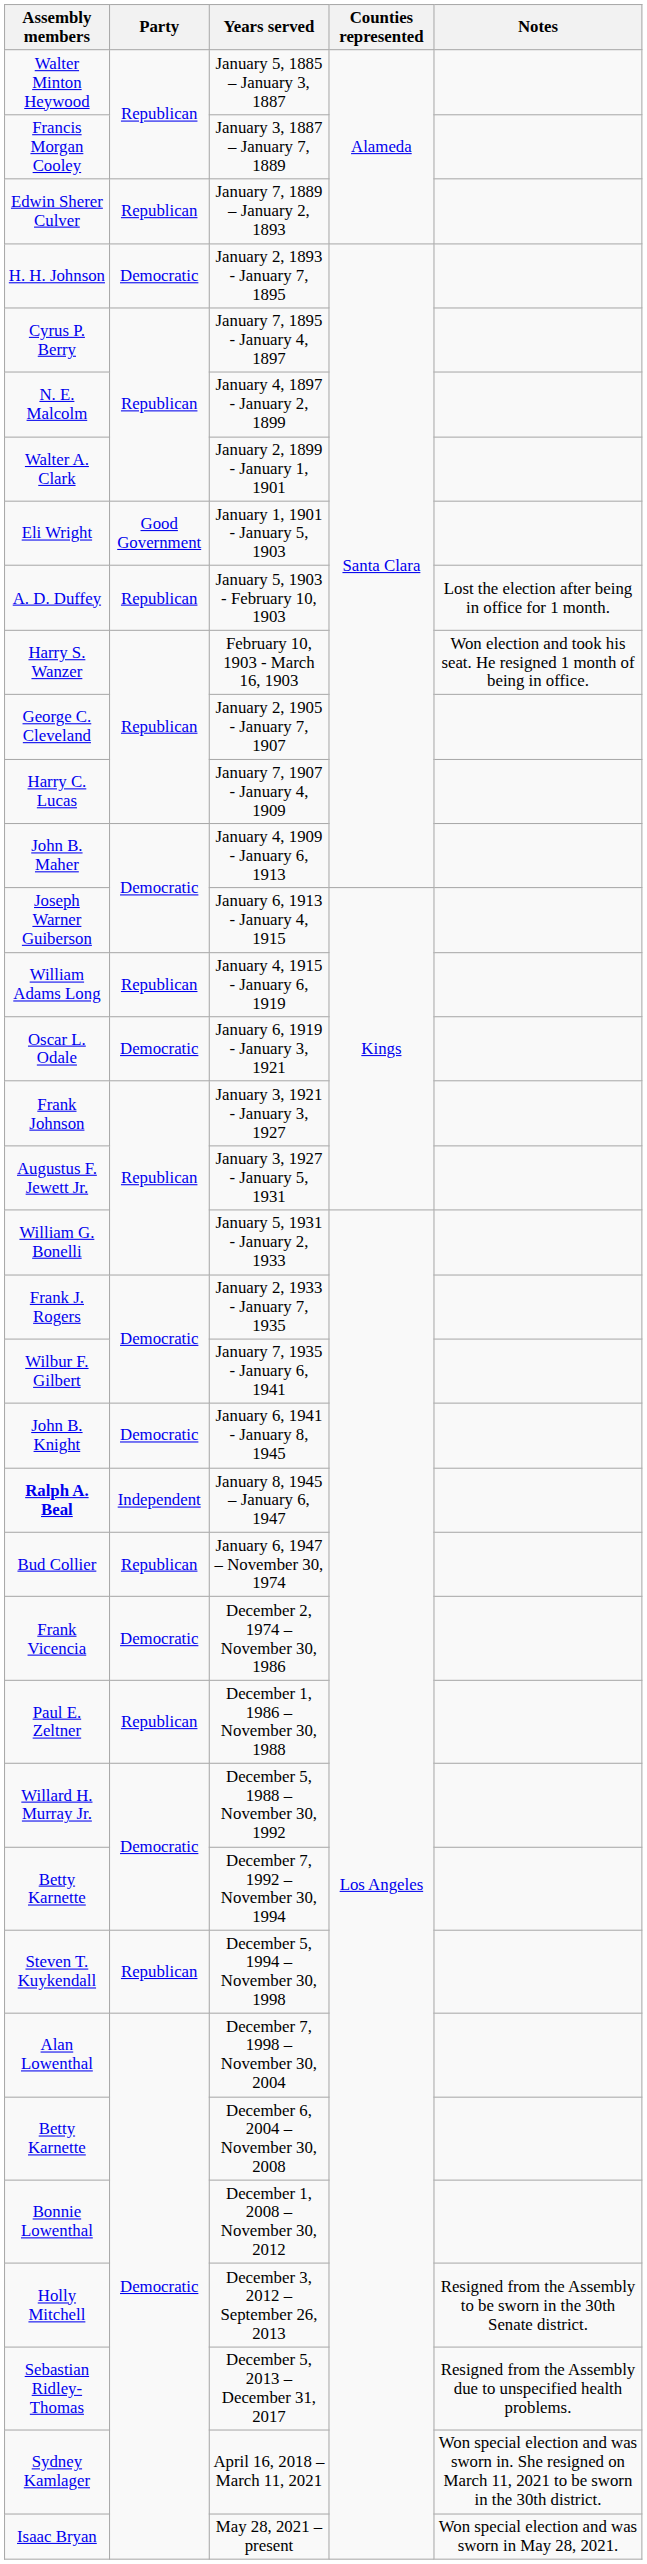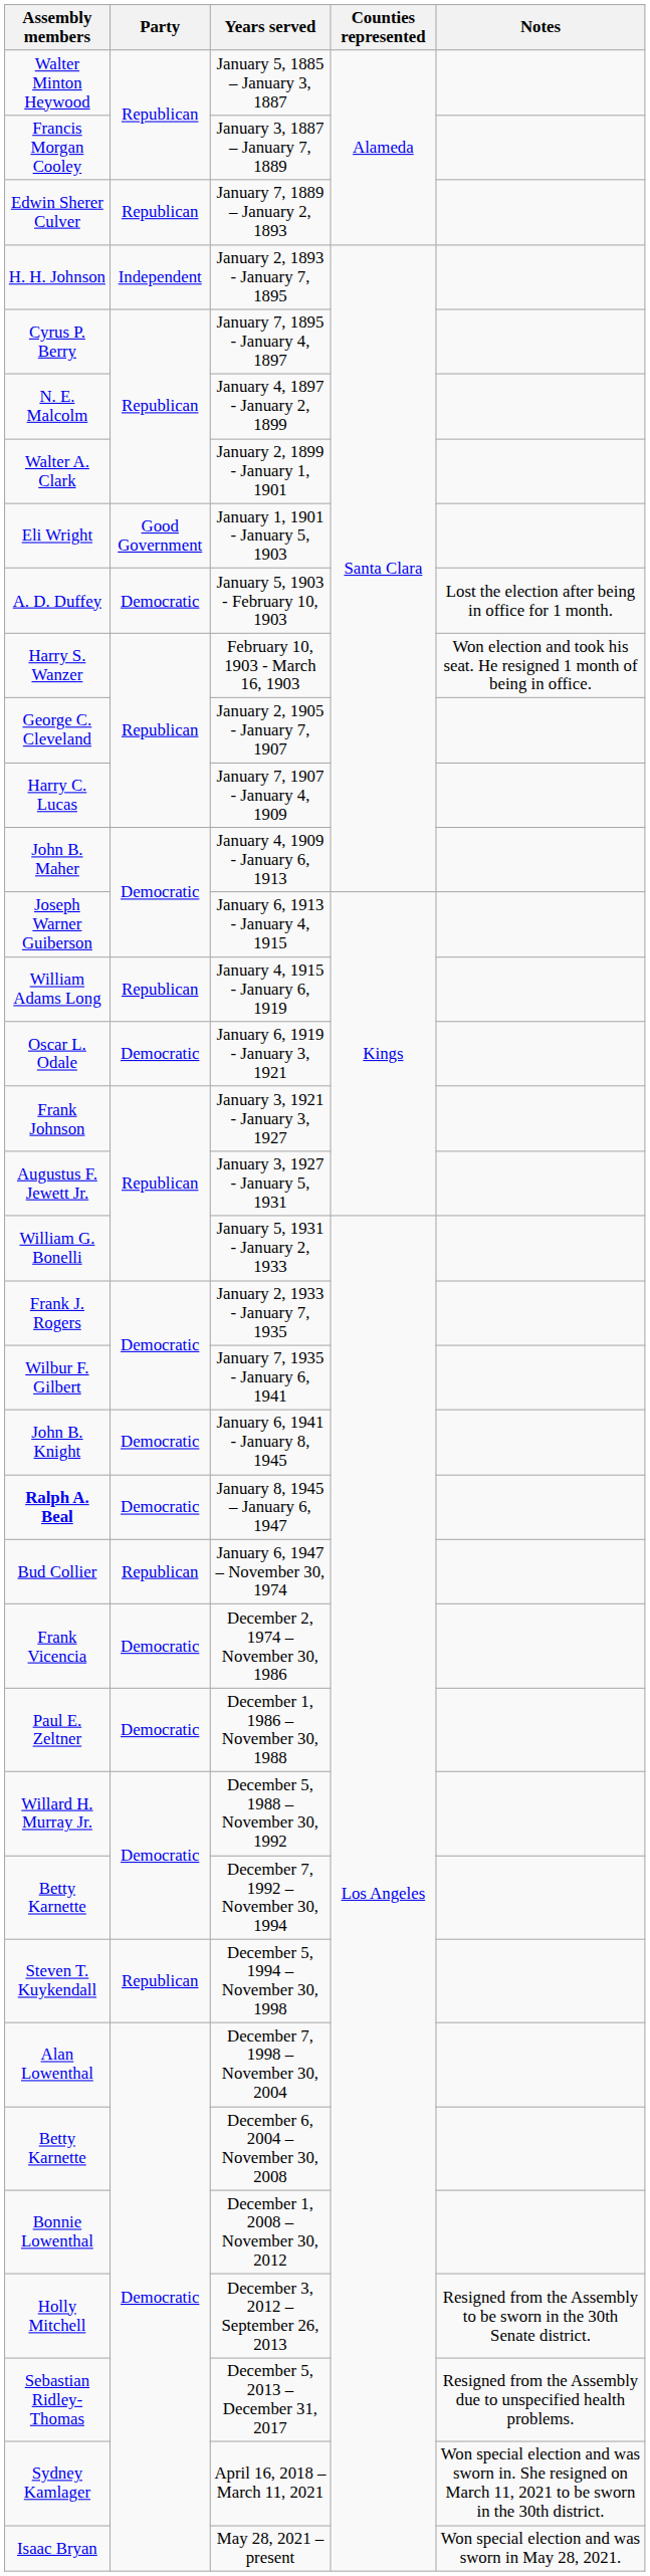January 2, 1893 - January 7, 1895 | Party: Democratic -> Independent
January 5, 1903 - February 10, 1903 | Party: Republican -> Democratic
January 8, 1945 – January 6, 1947 | Party: Independent -> Democratic
December 1, 1986 – November 30, 1988 | Party: Republican -> Democratic
